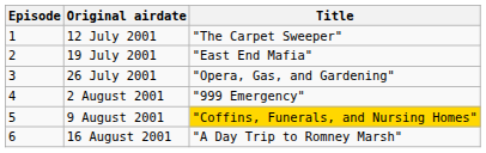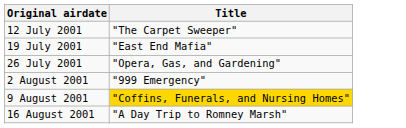- column: Episode | 1 | 2 | 3 | 4 | 5 | 6
